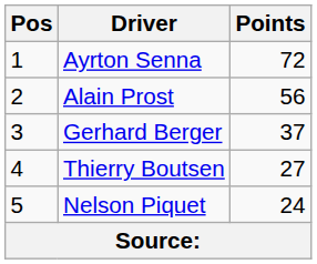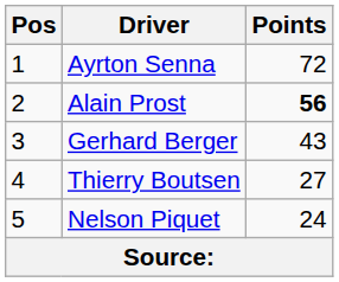Alain Prost | Points: normal -> bold
Gerhard Berger | Points: 37 -> 43
